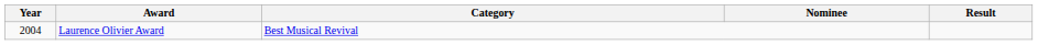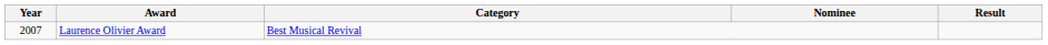Laurence Olivier Award | Year: 2004 -> 2007
